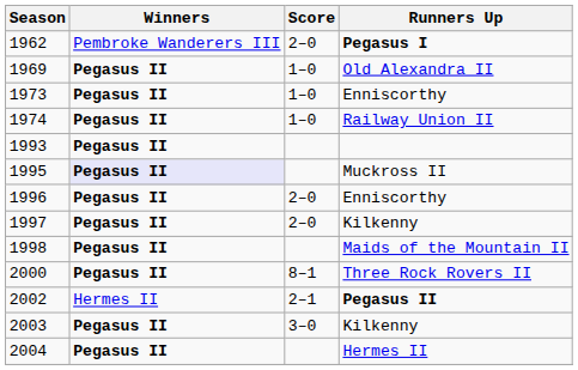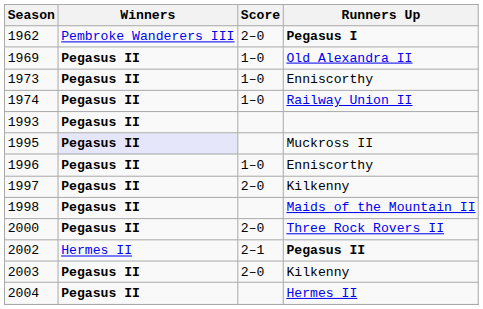1996 | Score: 2–0 -> 1–0
2000 | Score: 8–1 -> 2–0
2003 | Score: 3–0 -> 2–0
